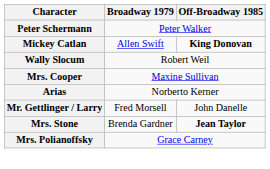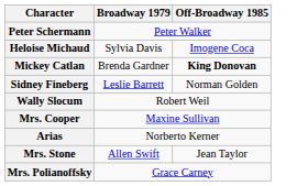+ row: Heloise Michaud | Sylvia Davis | Imogene Coca
Mickey Catlan | Broadway 1979: Allen Swift -> Brenda Gardner
+ row: Sidney Fineberg | Leslie Barrett | Norman Golden
- row: Mr. Gettlinger / Larry | Fred Morsell | John Danelle
Mrs. Stone | Broadway 1979: Brenda Gardner -> Allen Swift
Mrs. Stone | Off-Broadway 1985: bold -> normal
